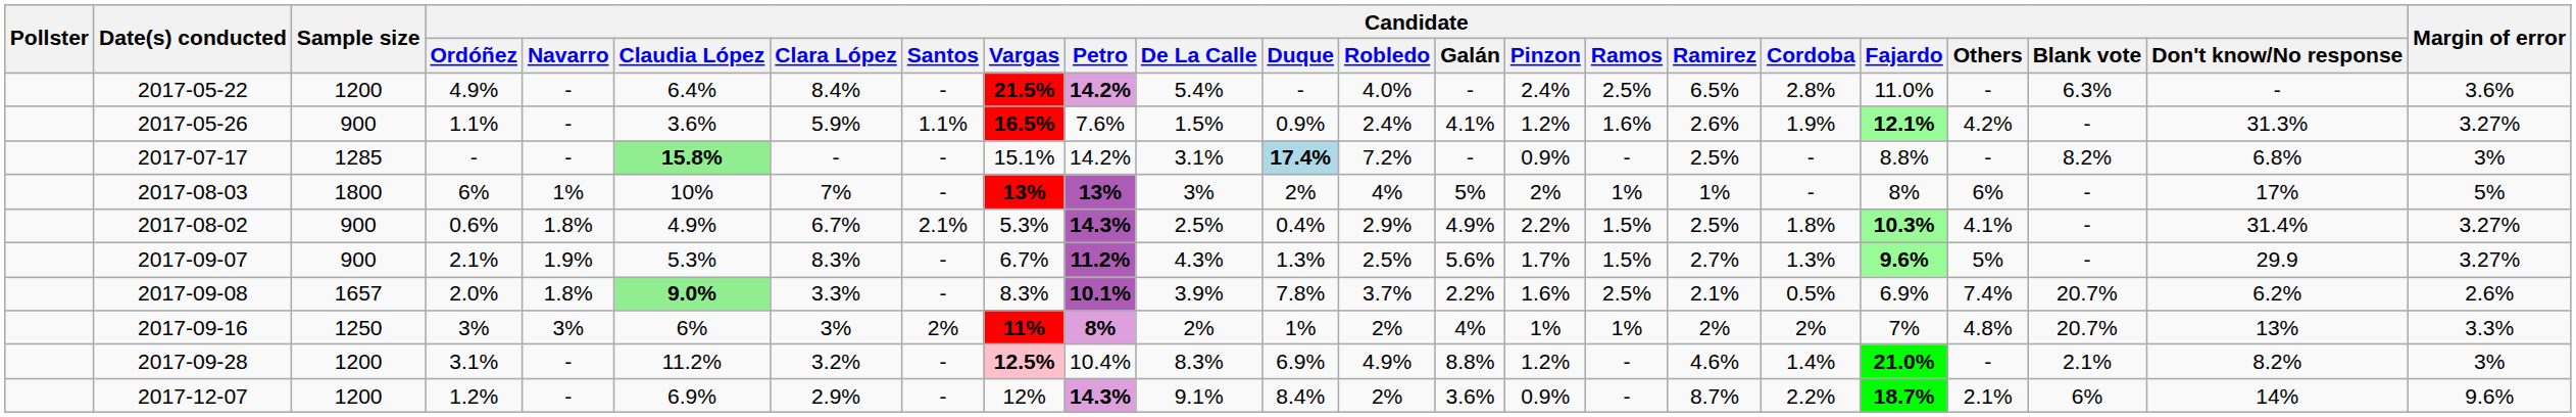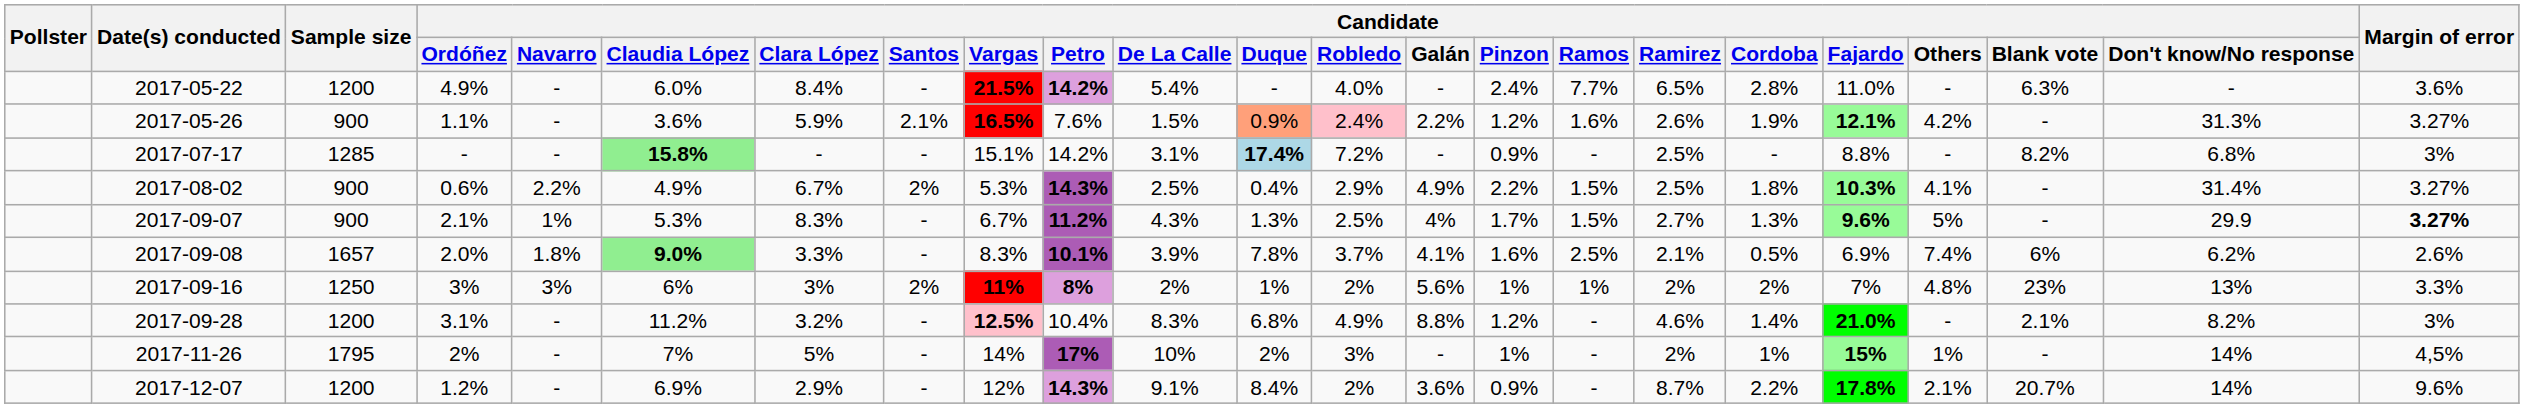2017-05-22 | Candidate / Claudia López: 6.4% -> 6.0%
2017-05-22 | Candidate / Ramos: 2.5% -> 7.7%
2017-05-26 | Candidate / Santos: 1.1% -> 2.1%
2017-05-26 | Candidate / Duque: no background -> lightsalmon background
2017-05-26 | Candidate / Robledo: no background -> pink background
2017-05-26 | Candidate / Galán: 4.1% -> 2.2%
- row: 2017-08-03 | 1800 | 6% | 1% | 10% | 7% | - | 13% | 13% | 3% | 2% | 4% | 5% | 2% | 1% | 1% | - | 8% | 6% | - | 17% | 5%
2017-08-02 | Candidate / Navarro: 1.8% -> 2.2%
2017-08-02 | Candidate / Santos: 2.1% -> 2%
2017-09-07 | Candidate / Navarro: 1.9% -> 1%
2017-09-07 | Candidate / Galán: 5.6% -> 4%
2017-09-07 | Margin of error: normal -> bold
2017-09-08 | Candidate / Galán: 2.2% -> 4.1%
2017-09-08 | Candidate / Blank vote: 20.7% -> 6%
2017-09-16 | Candidate / Galán: 4% -> 5.6%
2017-09-16 | Candidate / Blank vote: 20.7% -> 23%
2017-09-28 | Candidate / Duque: 6.9% -> 6.8%
+ row: 2017-11-26 | 1795 | 2% | - | 7% | 5% | - | 14% | 17% | 10% | 2% | 3% | - | 1% | - | 2% | 1% | 15% | 1% | - | 14% | 4,5%
2017-12-07 | Candidate / Fajardo: 18.7% -> 17.8%
2017-12-07 | Candidate / Blank vote: 6% -> 20.7%
